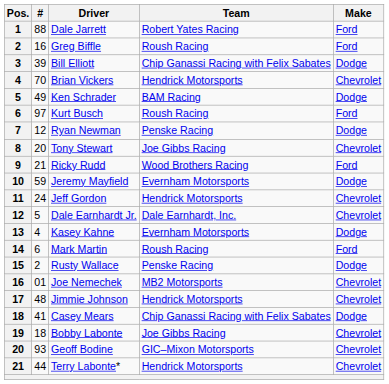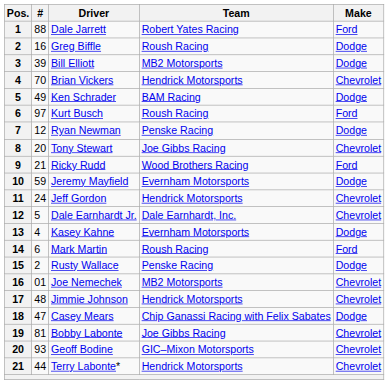Greg Biffle | Make: Ford -> Dodge
Bill Elliott | Team: Chip Ganassi Racing with Felix Sabates -> MB2 Motorsports
Casey Mears | #: 41 -> 47
Bobby Labonte | #: 18 -> 81
